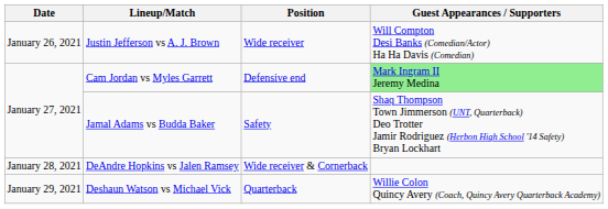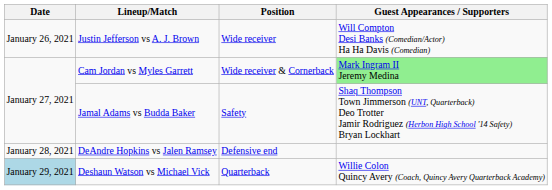Cam Jordan vs Myles Garrett | Position: Defensive end -> Wide receiver & Cornerback
DeAndre Hopkins vs Jalen Ramsey | Position: Wide receiver & Cornerback -> Defensive end
Deshaun Watson vs Michael Vick | Date: no background -> lightblue background
